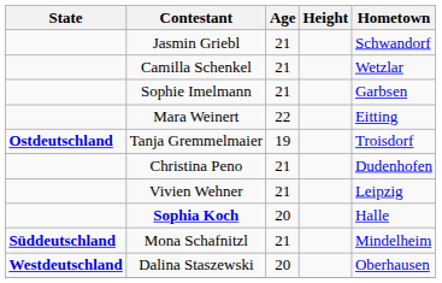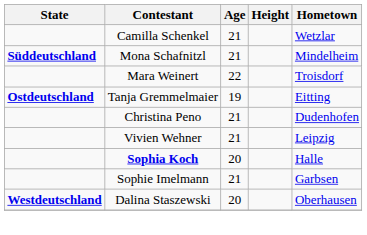- row: Jasmin Griebl | 21 | Schwandorf
rows swapped: Sophie Imelmann <-> Mona Schafnitzl
Mara Weinert | Hometown: Eitting -> Troisdorf
Tanja Gremmelmaier | Hometown: Troisdorf -> Eitting
